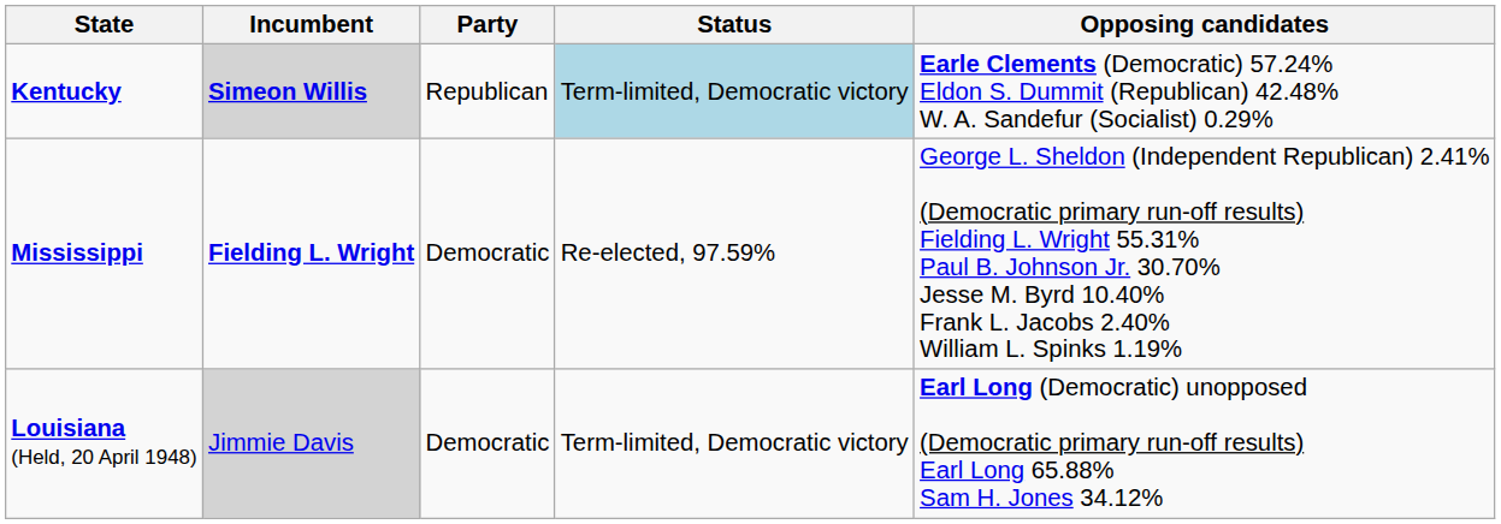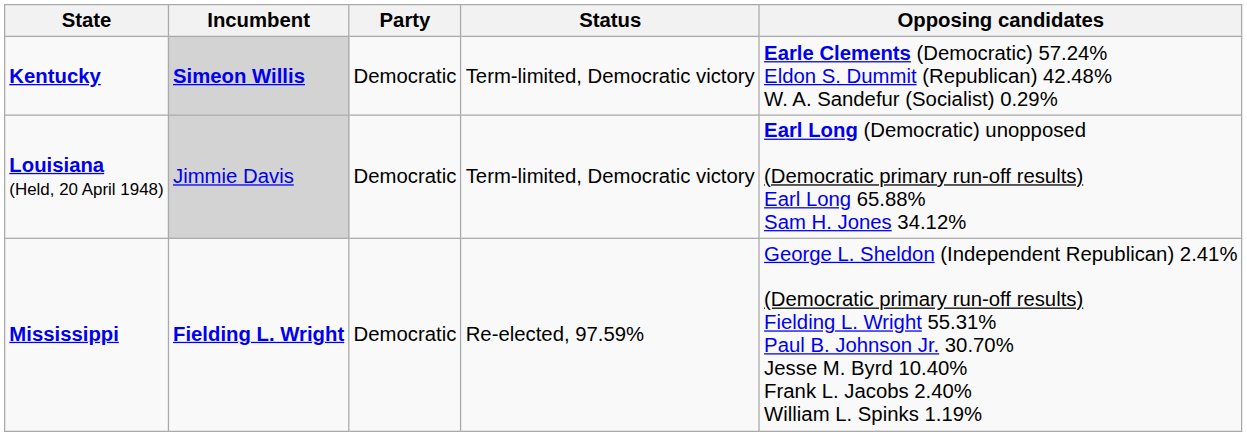Kentucky | Party: Republican -> Democratic
Kentucky | Status: lightblue background -> no background
rows swapped: Louisiana (Held, 20 April 1948) <-> Mississippi
